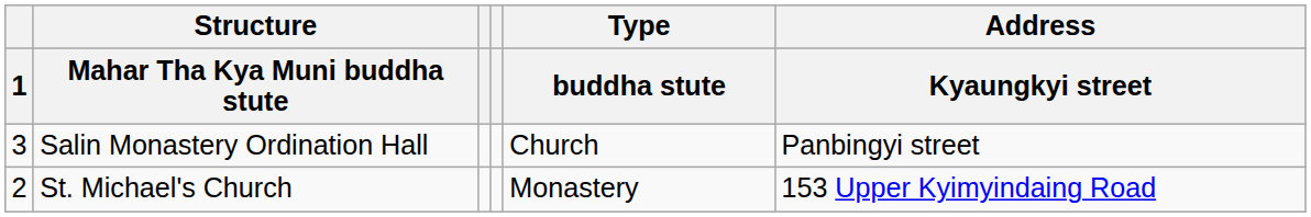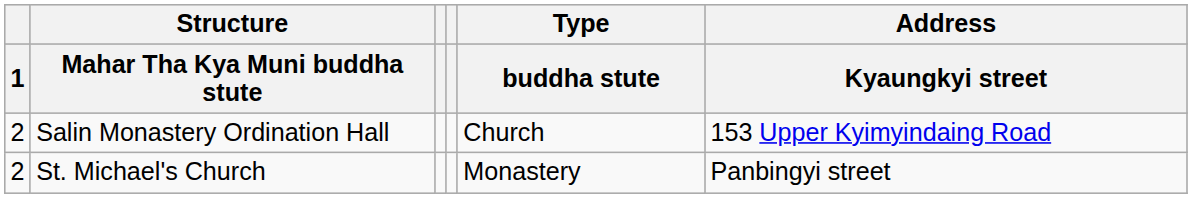Salin Monastery Ordination Hall | 1: 3 -> 2
Salin Monastery Ordination Hall | Address / Kyaungkyi street: Panbingyi street -> 153 Upper Kyimyindaing Road
St. Michael's Church | Address / Kyaungkyi street: 153 Upper Kyimyindaing Road -> Panbingyi street
